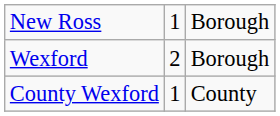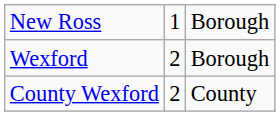County Wexford | column 2: 1 -> 2
